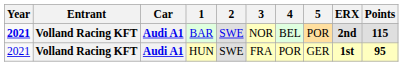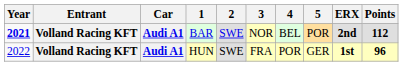BAR | Points: 115 -> 112
HUN | Year: 2021 -> 2022
HUN | Points: 95 -> 96
